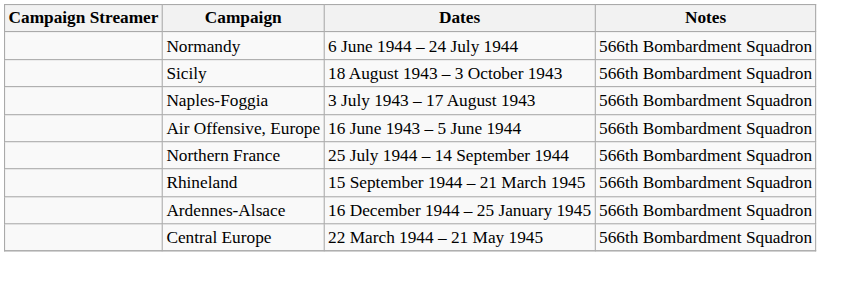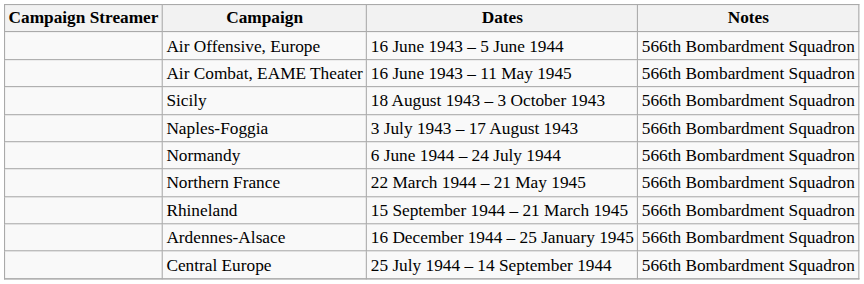rows swapped: Air Offensive, Europe <-> Normandy
+ row: Air Combat, EAME Theater | 16 June 1943 – 11 May 1945 | 566th Bombardment Squadron
Northern France | Dates: 25 July 1944 – 14 September 1944 -> 22 March 1944 – 21 May 1945
Central Europe | Dates: 22 March 1944 – 21 May 1945 -> 25 July 1944 – 14 September 1944
